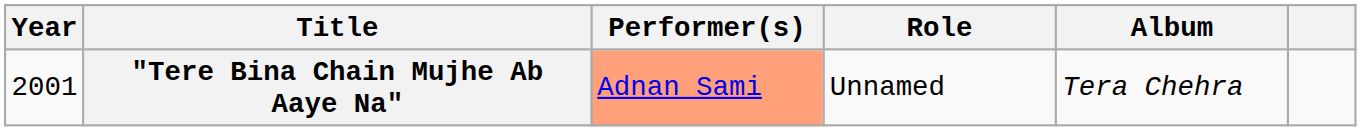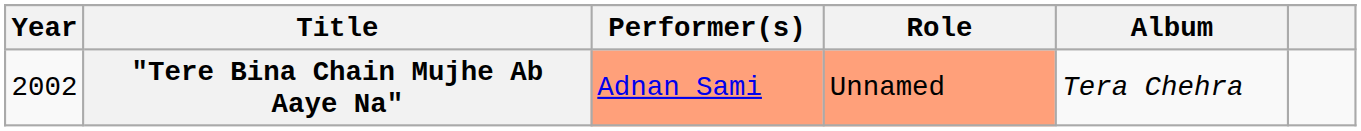"Tere Bina Chain Mujhe Ab Aaye Na" | Year: 2001 -> 2002
"Tere Bina Chain Mujhe Ab Aaye Na" | Role: no background -> lightsalmon background
